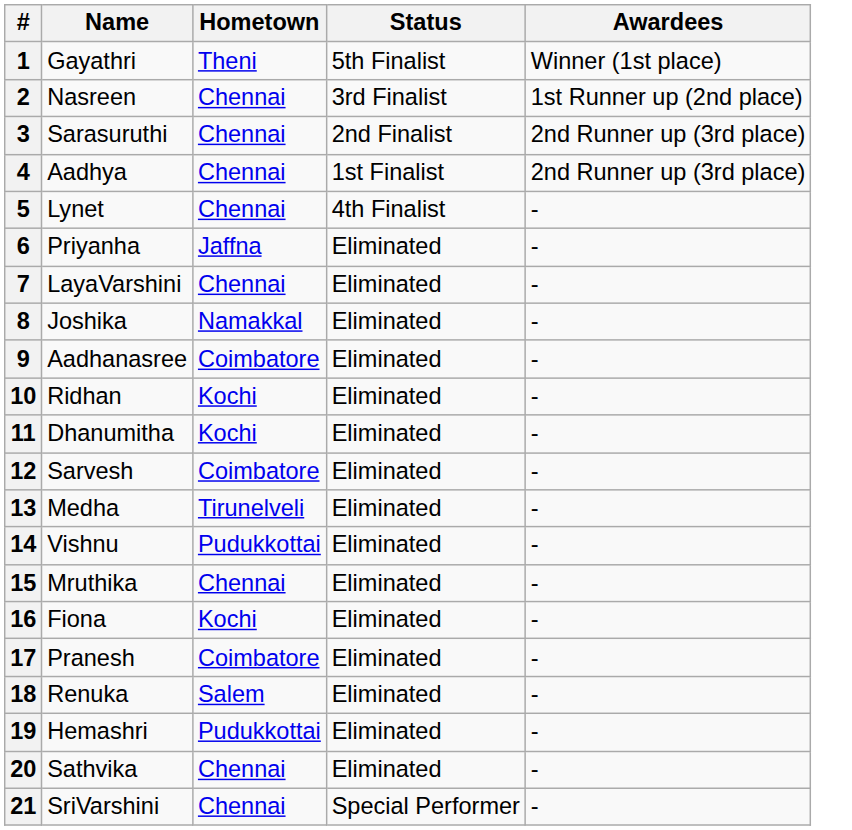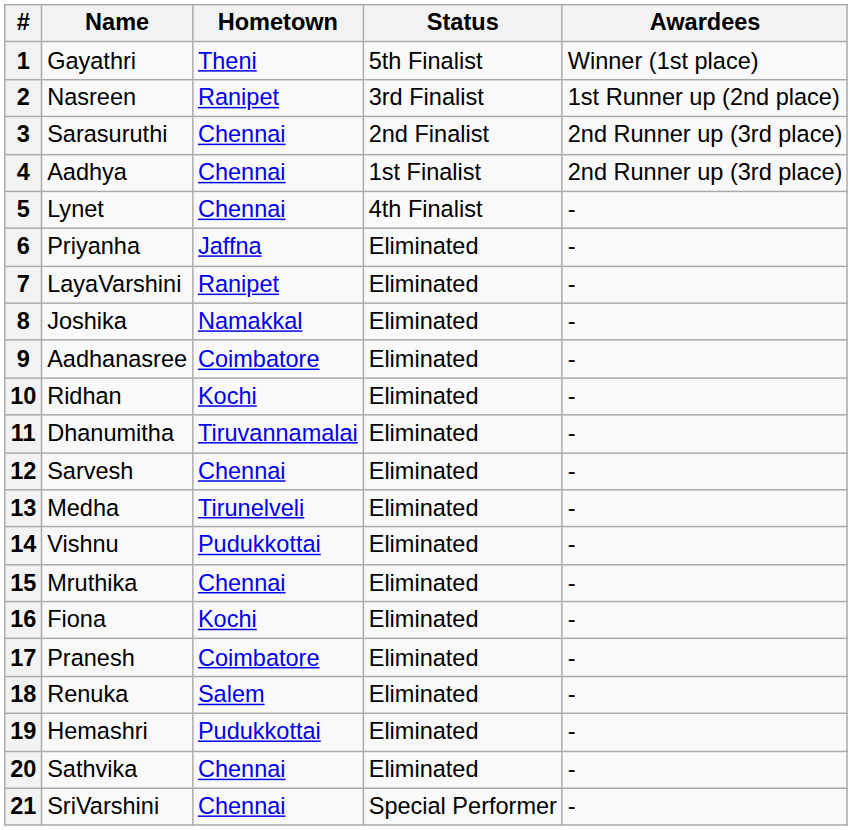2 | Hometown: Chennai -> Ranipet
7 | Hometown: Chennai -> Ranipet
11 | Hometown: Kochi -> Tiruvannamalai
12 | Hometown: Coimbatore -> Chennai
